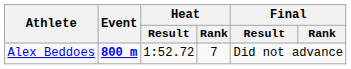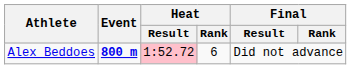Alex Beddoes | Heat / Result: no background -> pink background
Alex Beddoes | Heat / Rank: 7 -> 6
